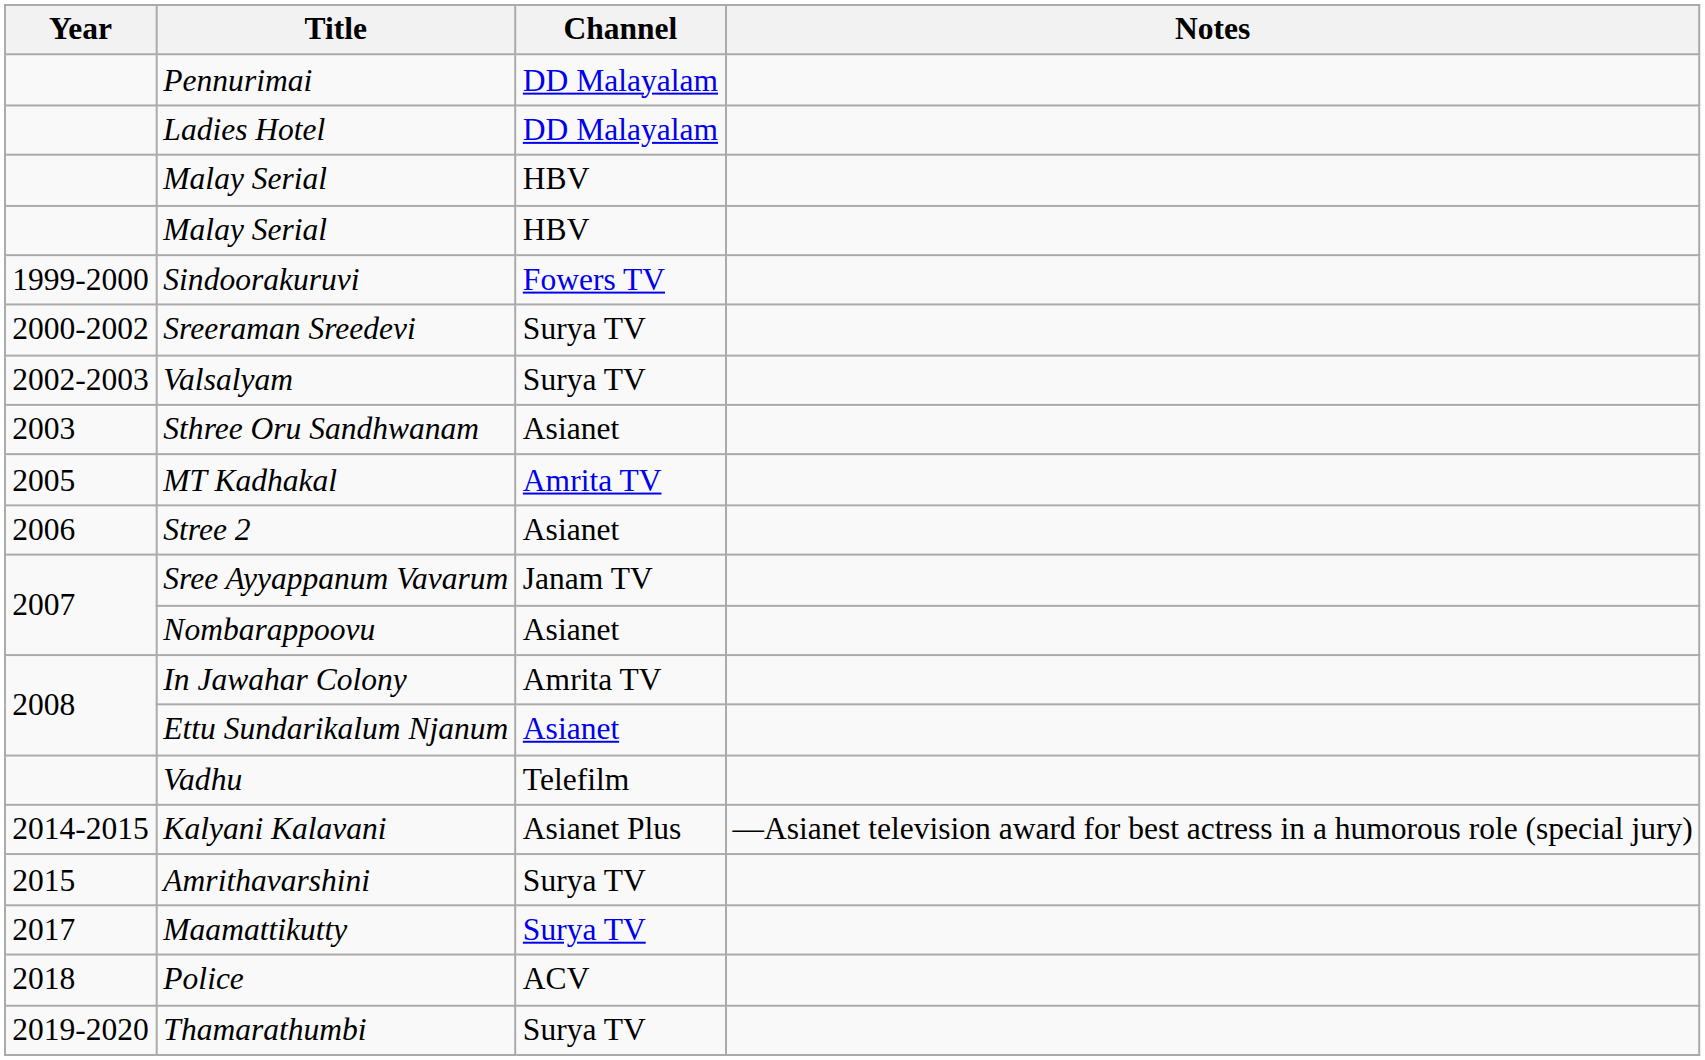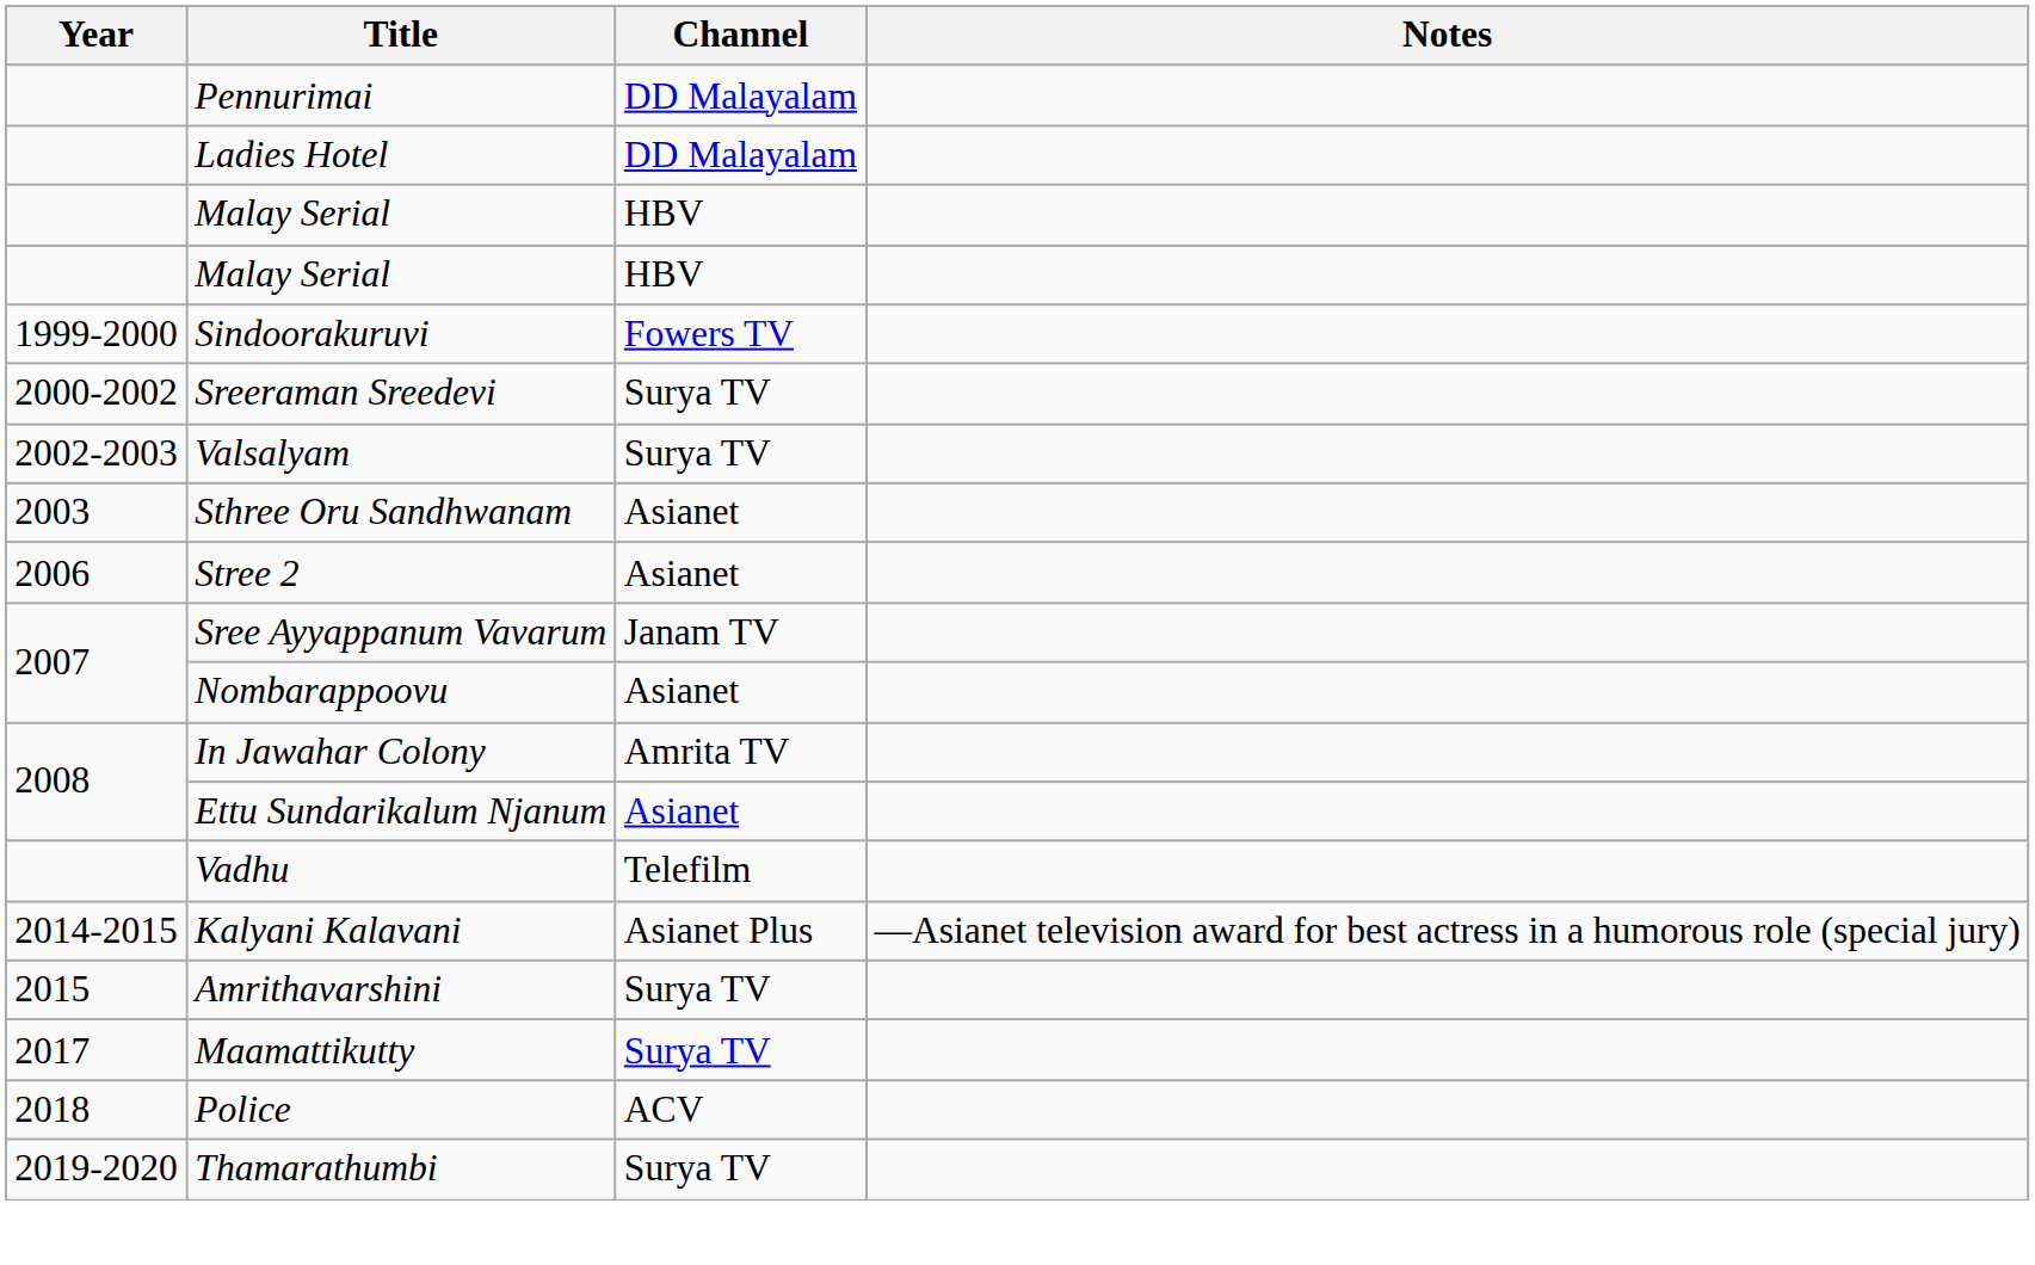- row: 2005 | MT Kadhakal | Amrita TV
